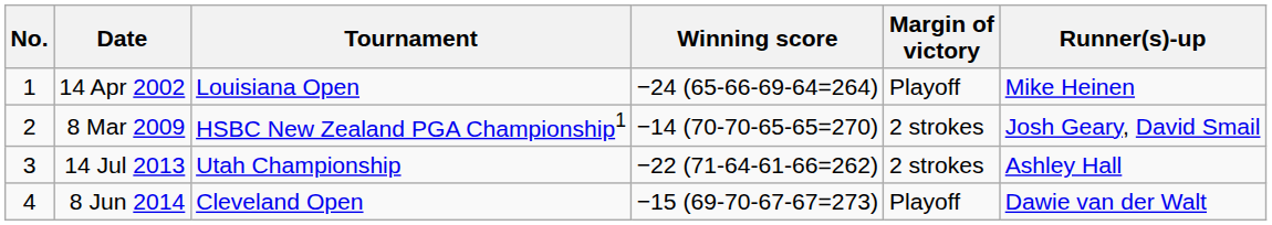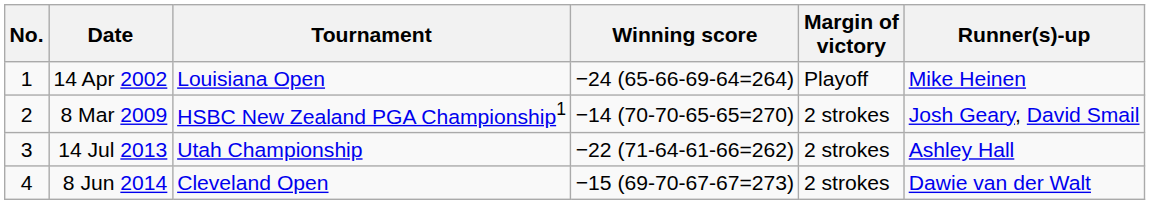8 Jun 2014 | Margin of victory: Playoff -> 2 strokes
